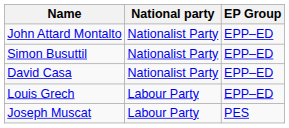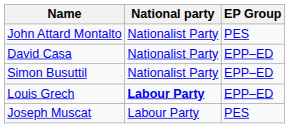John Attard Montalto | EP Group: EPP–ED -> PES
rows swapped: Simon Busuttil <-> David Casa
Louis Grech | National party: normal -> bold
